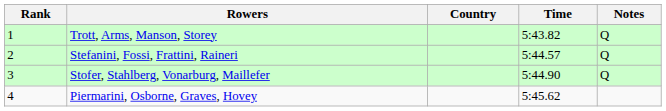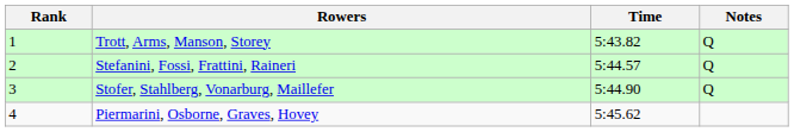- column: Country
